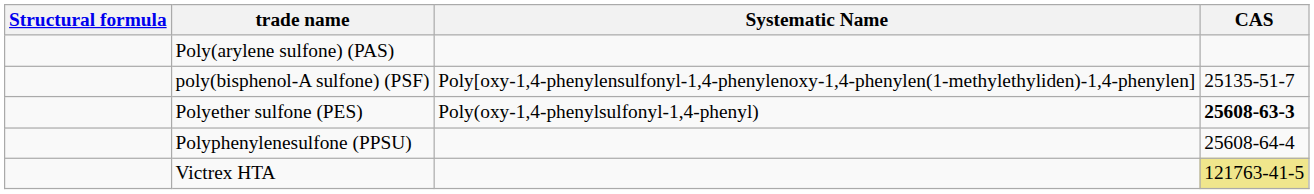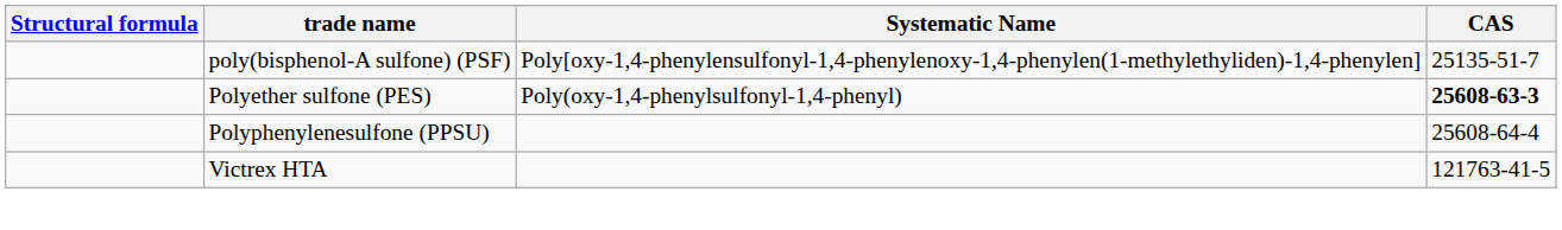- row: Poly(arylene sulfone) (PAS)
Victrex HTA | CAS: khaki background -> no background
